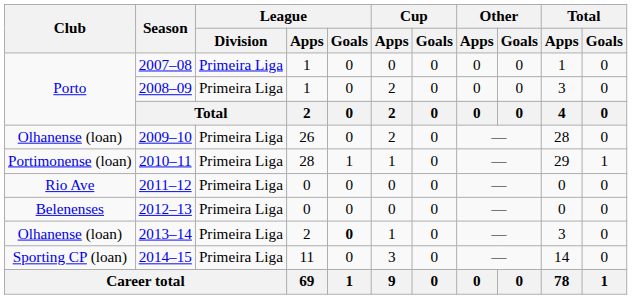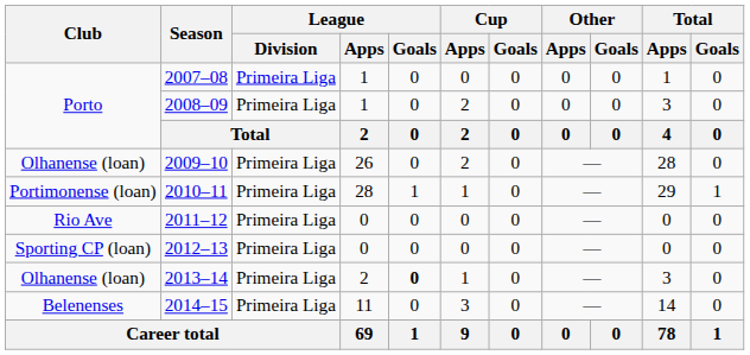2012–13 | Club: Belenenses -> Sporting CP (loan)
2014–15 | Club: Sporting CP (loan) -> Belenenses
